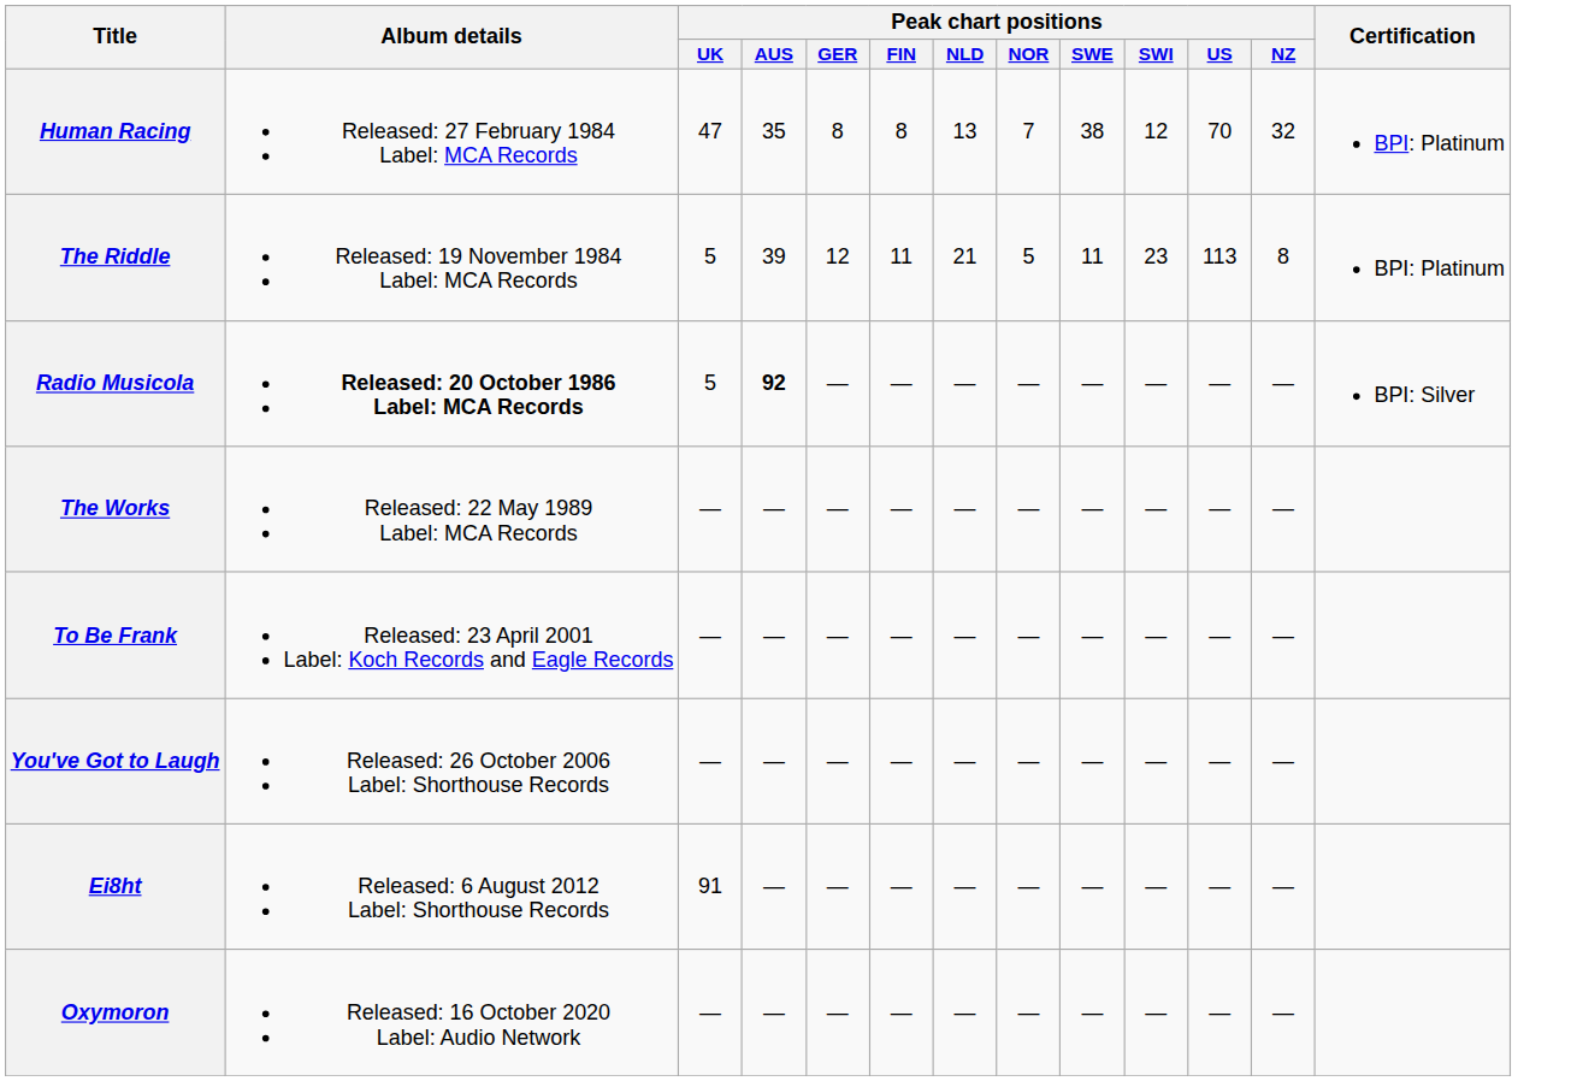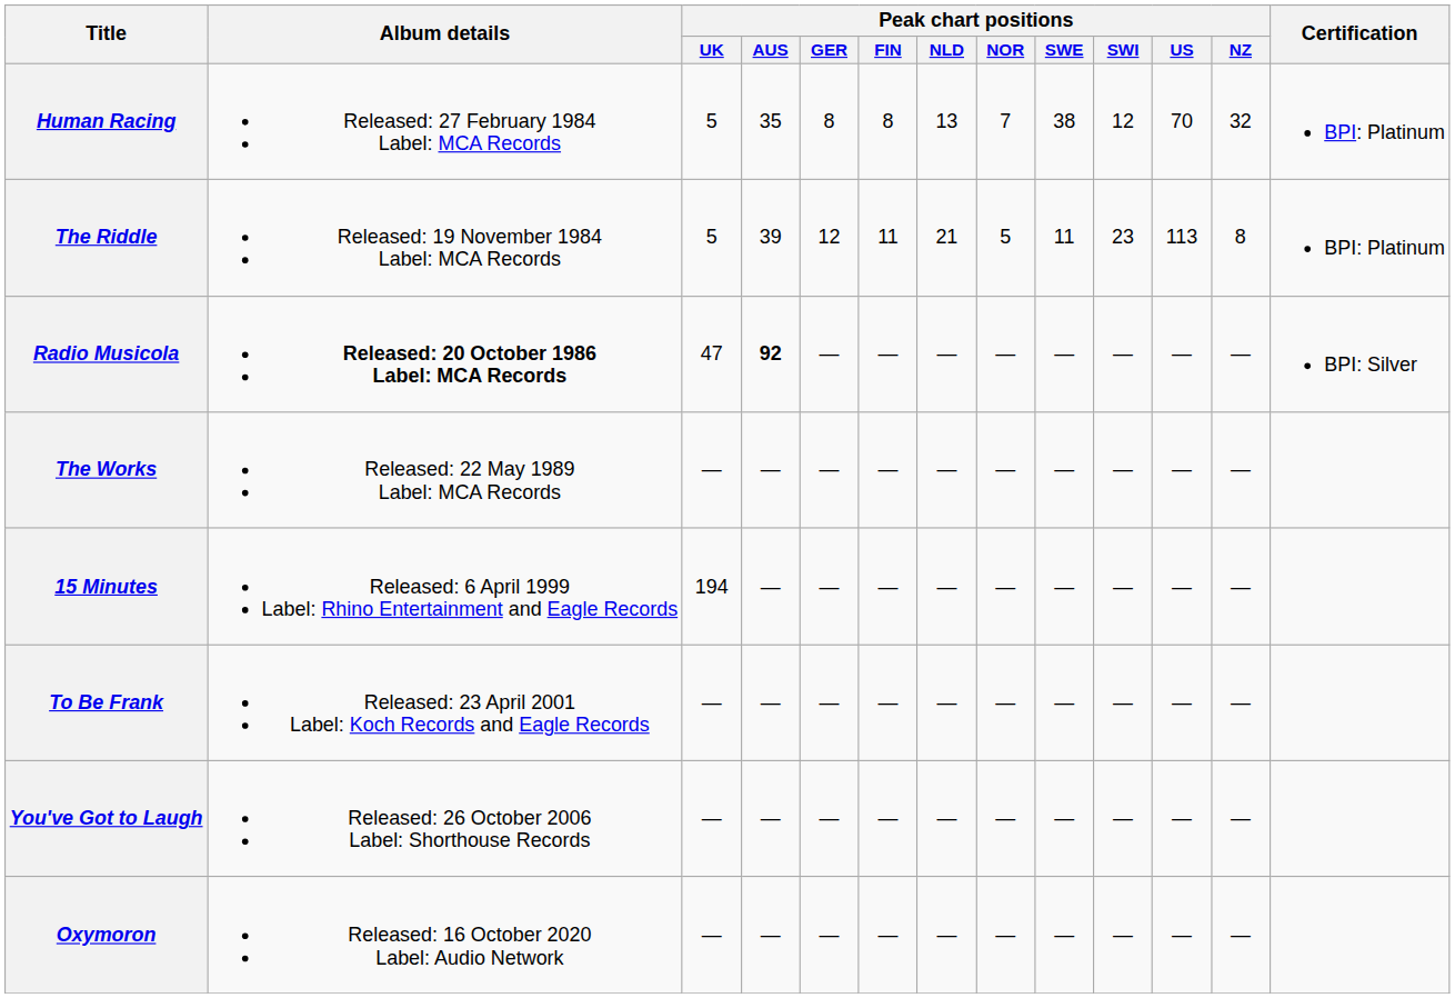Human Racing | Peak chart positions / UK: 47 -> 5
Radio Musicola | Peak chart positions / UK: 5 -> 47
+ row: 15 Minutes | Released: 6 April 1999 Label: Rhino Entertainment and Eagle Records | 194 | — | — | — | — | — | — | — | — | —
- row: Ei8ht | Released: 6 August 2012 Label: Shorthouse Records | 91 | — | — | — | — | — | — | — | — | —
